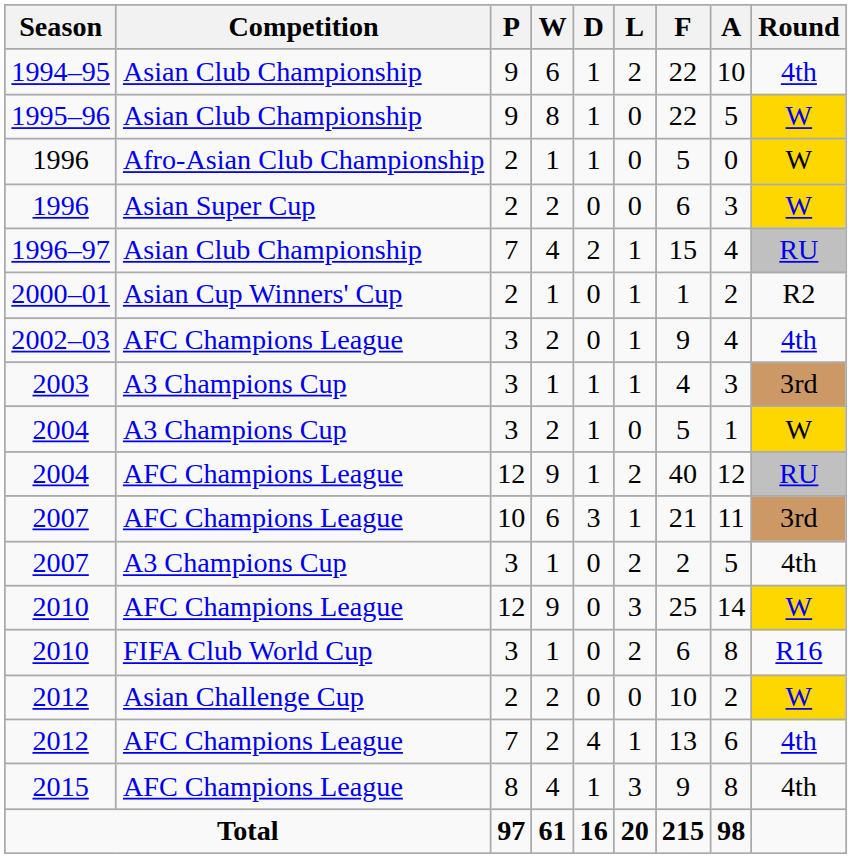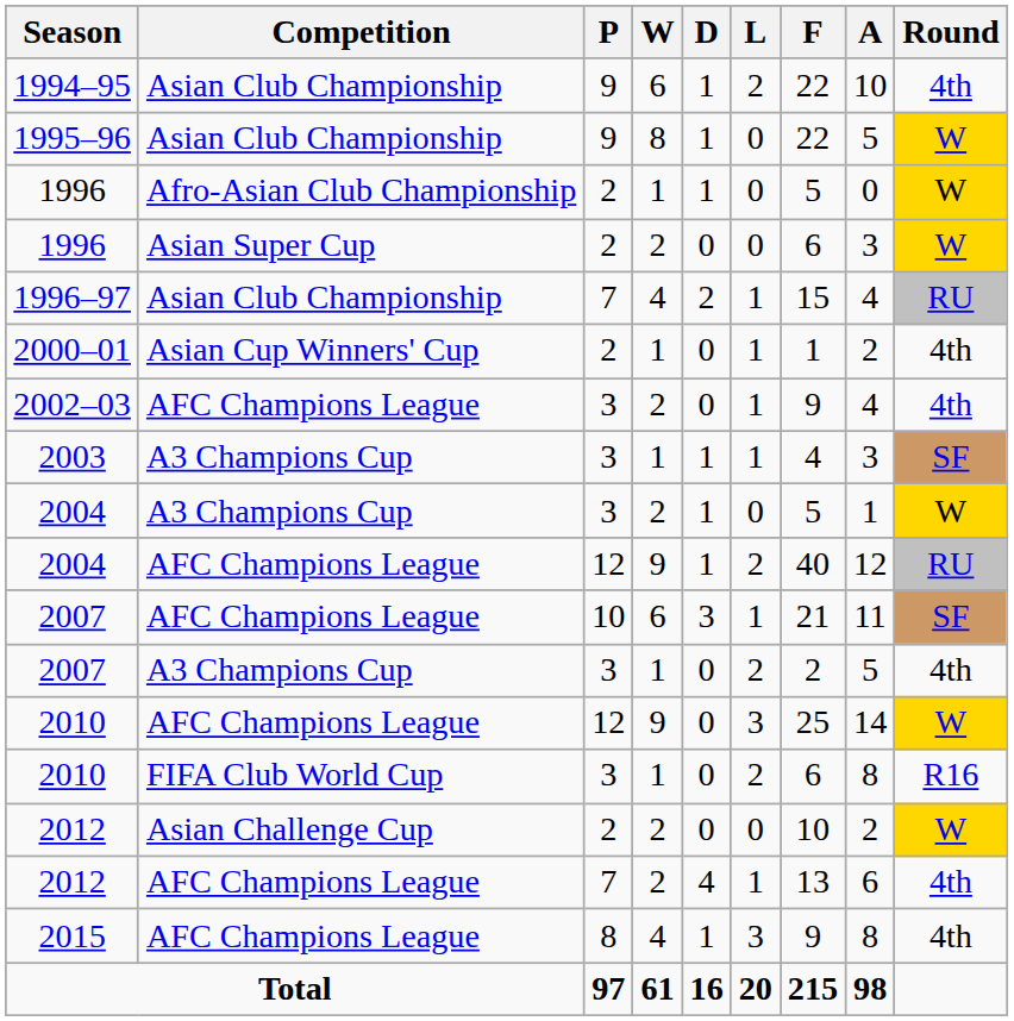2000–01 | Round: R2 -> 4th
2003 | Round: 3rd -> SF
2007 / AFC Champions League | Round: 3rd -> SF
